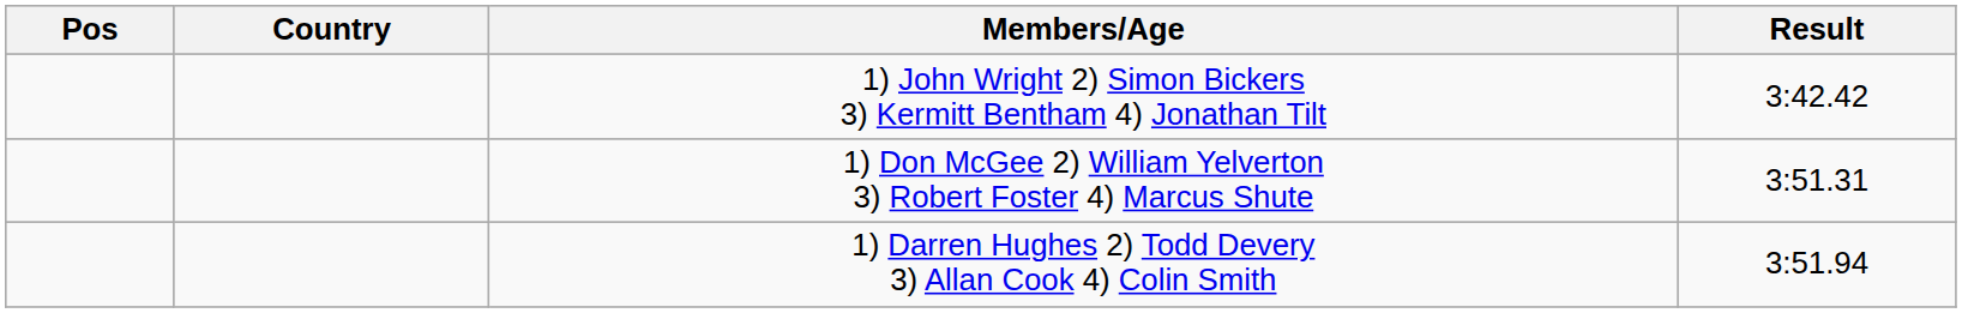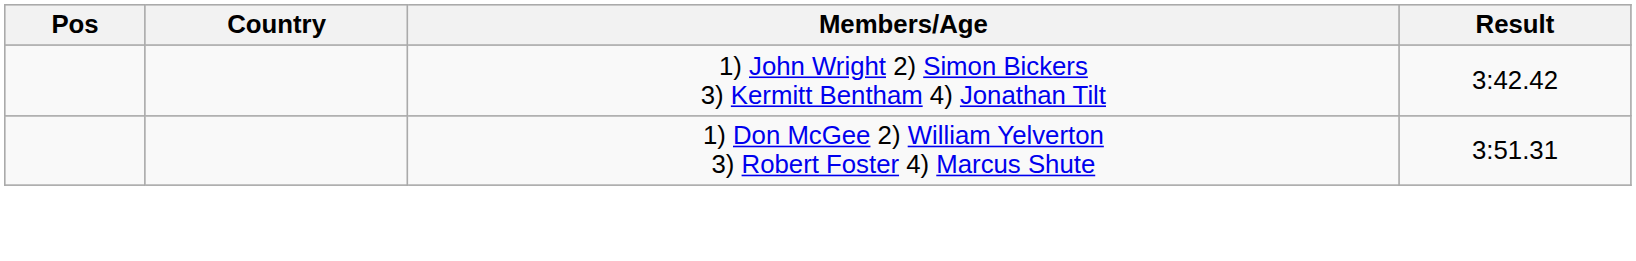- row: 1) Darren Hughes 2) Todd Devery 3) Allan Cook 4) Colin Smith | 3:51.94
